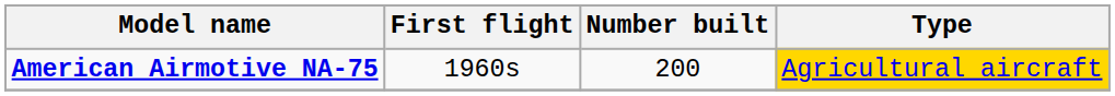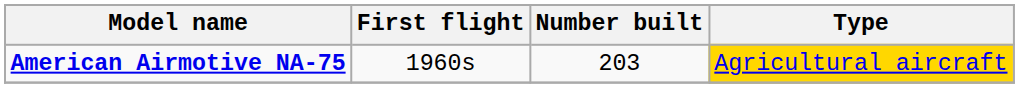American Airmotive NA-75 | Number built: 200 -> 203
